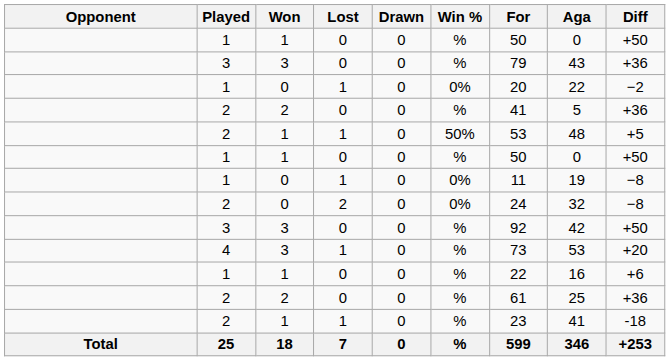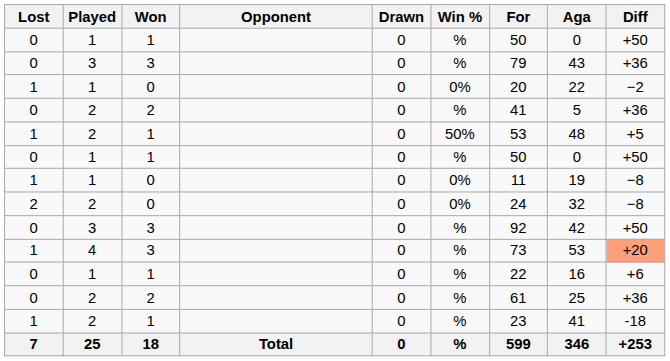columns swapped: Opponent <-> Lost
4 | Diff: no background -> lightsalmon background
